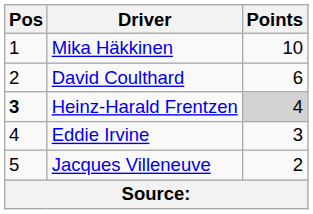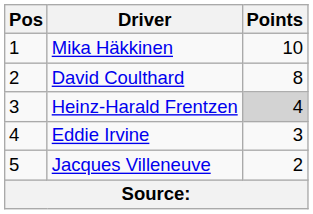David Coulthard | Points: 6 -> 8
Heinz-Harald Frentzen | Pos: bold -> normal
